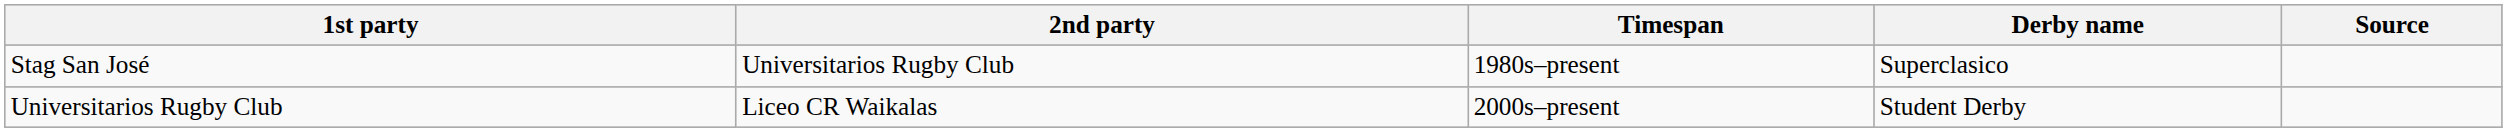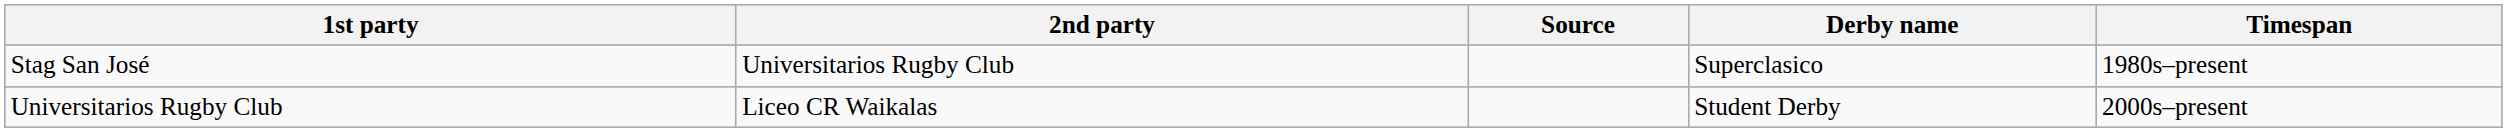columns swapped: Timespan <-> Source
